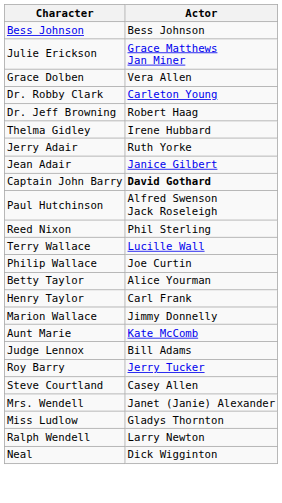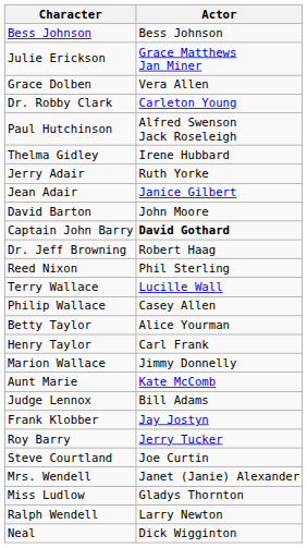rows swapped: Paul Hutchinson <-> Dr. Jeff Browning
+ row: David Barton | John Moore
Philip Wallace | Actor: Joe Curtin -> Casey Allen
+ row: Frank Klobber | Jay Jostyn
Steve Courtland | Actor: Casey Allen -> Joe Curtin
